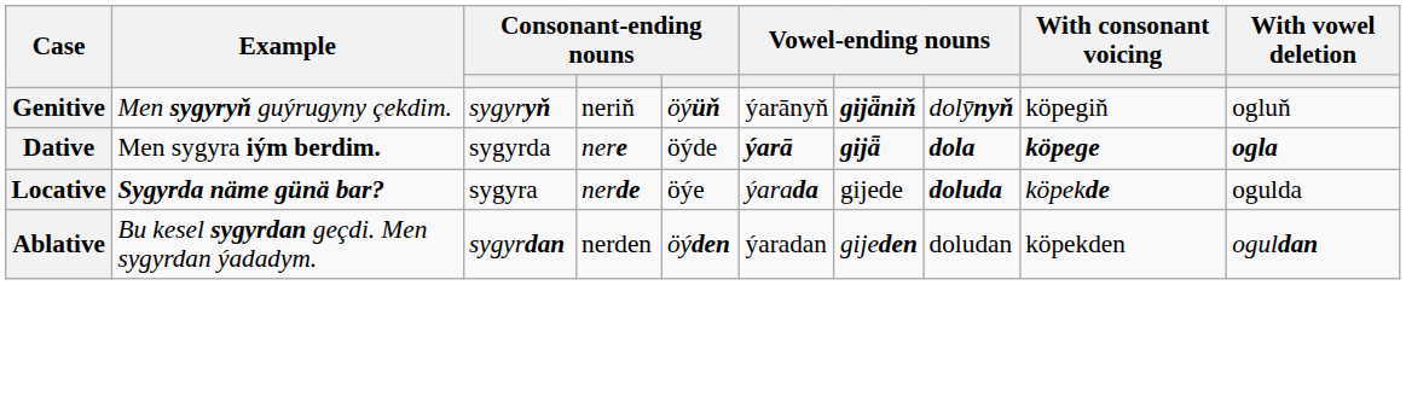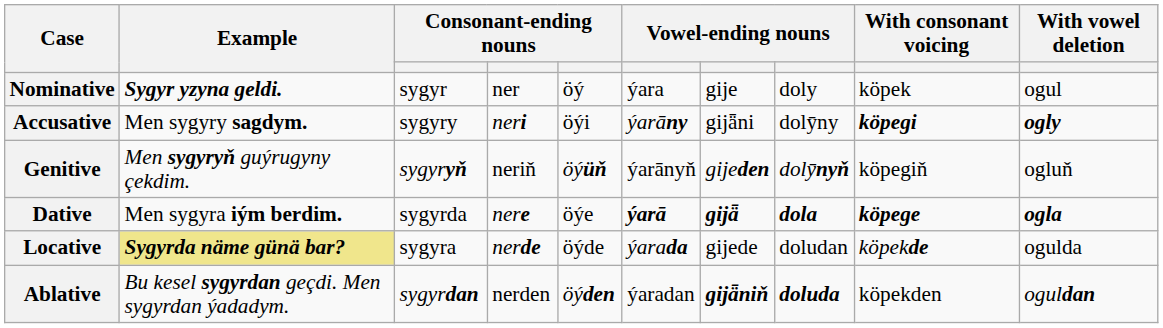+ row: Nominative | Sygyr yzyna geldi. | sygyr | ner | öý | ýara | gije | doly | köpek | ogul
+ row: Accusative | Men sygyry sagdym. | sygyry | neri | öýi | ýarāny | gijǟni | dolȳny | köpegi | ogly
Genitive | column 7: gijǟniň -> gijeden
Dative | column 5: öýde -> öýe
Locative | Example: no background -> khaki background
Locative | column 5: öýe -> öýde
Locative | column 8: doluda -> doludan
Ablative | column 7: gijeden -> gijǟniň
Ablative | column 8: doludan -> doluda
